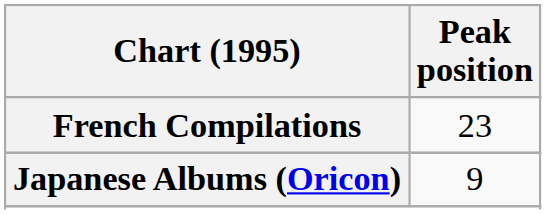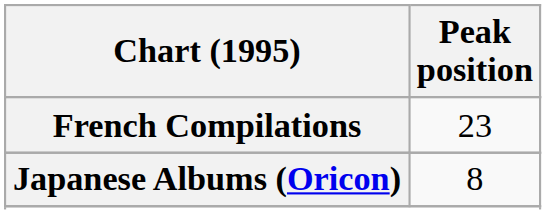Japanese Albums (Oricon) | Peak position: 9 -> 8
